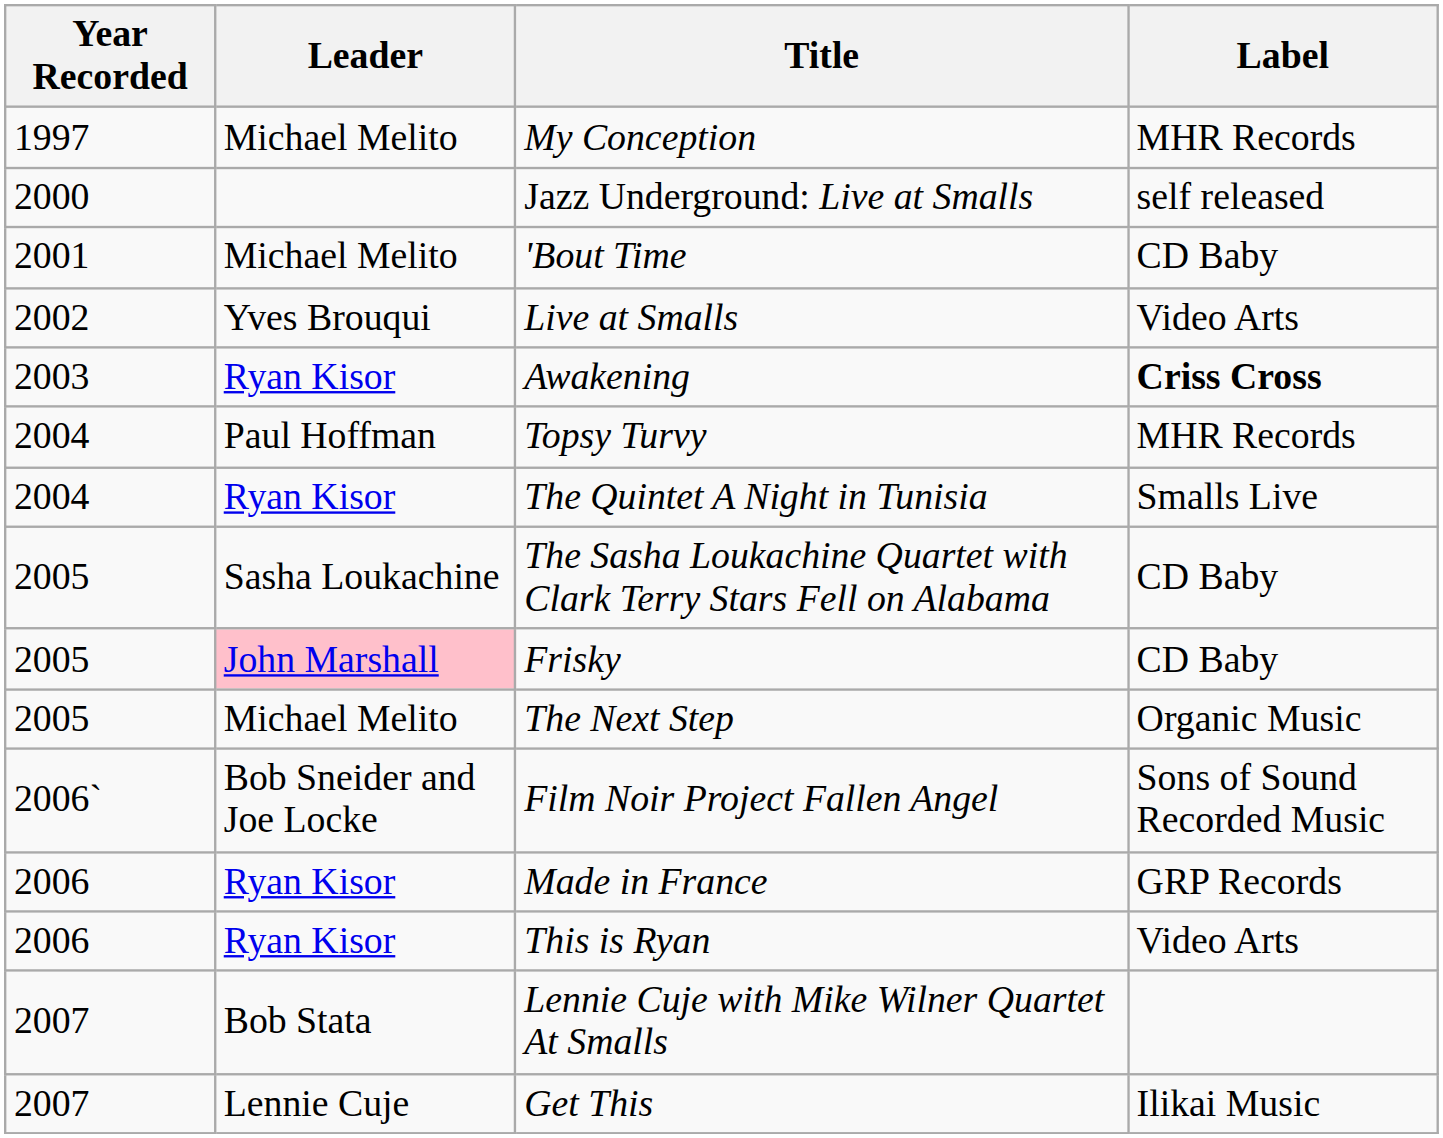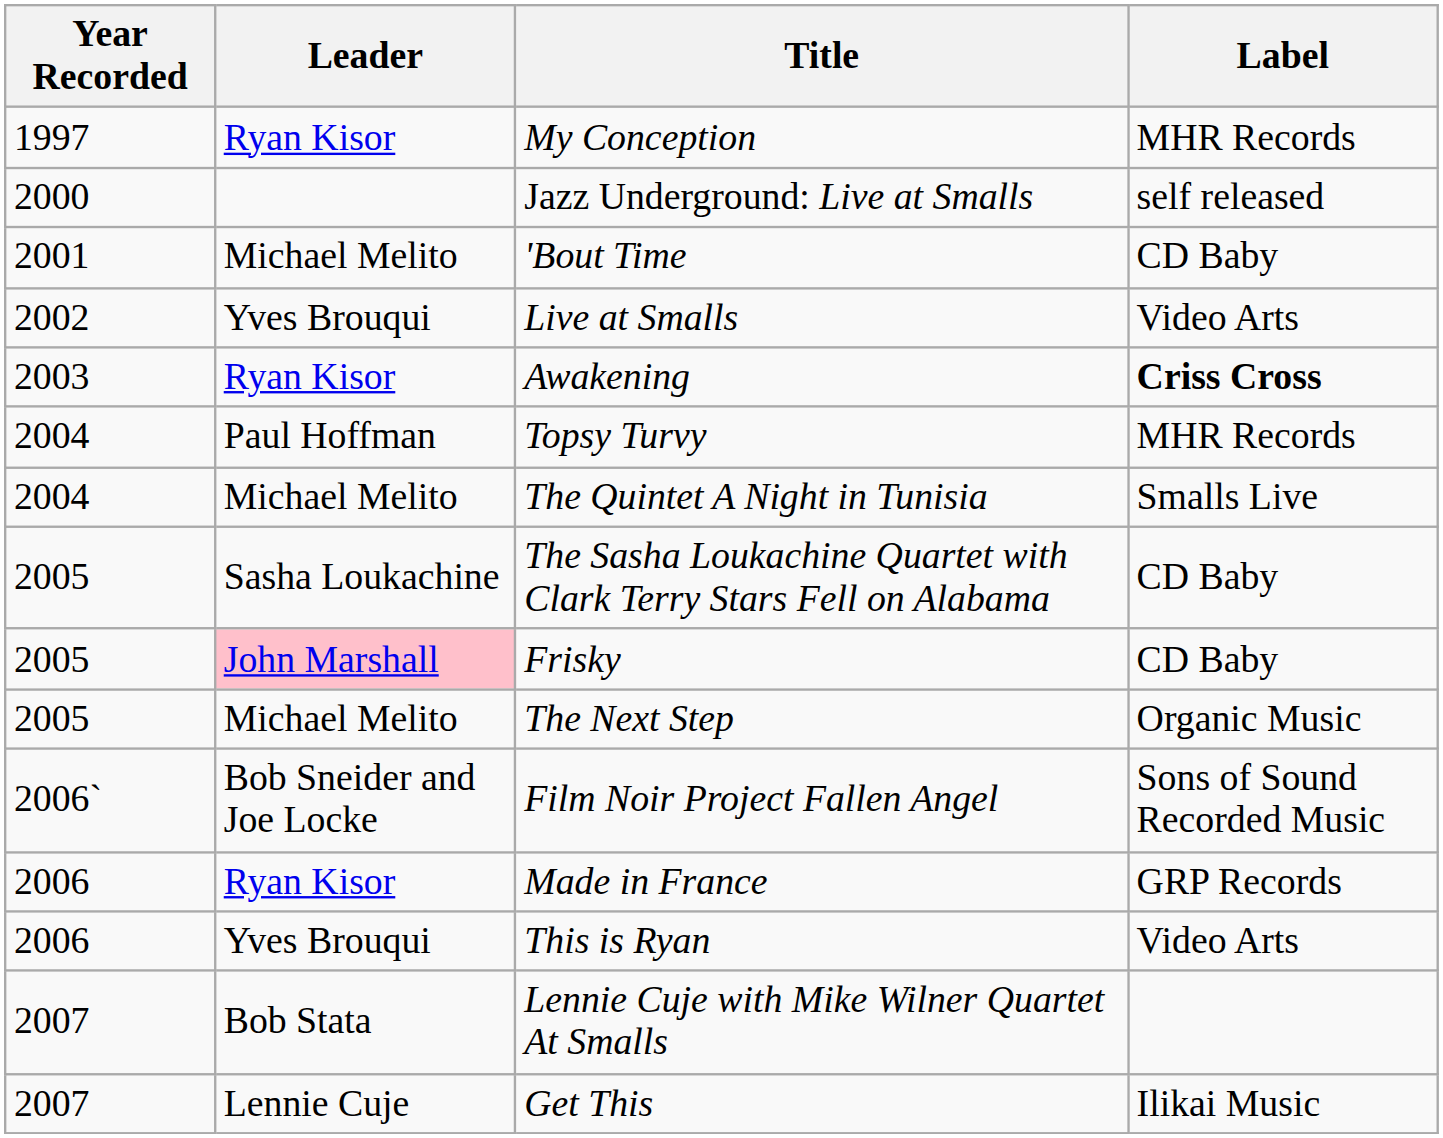My Conception | Leader: Michael Melito -> Ryan Kisor
The Quintet A Night in Tunisia | Leader: Ryan Kisor -> Michael Melito
This is Ryan | Leader: Ryan Kisor -> Yves Brouqui
